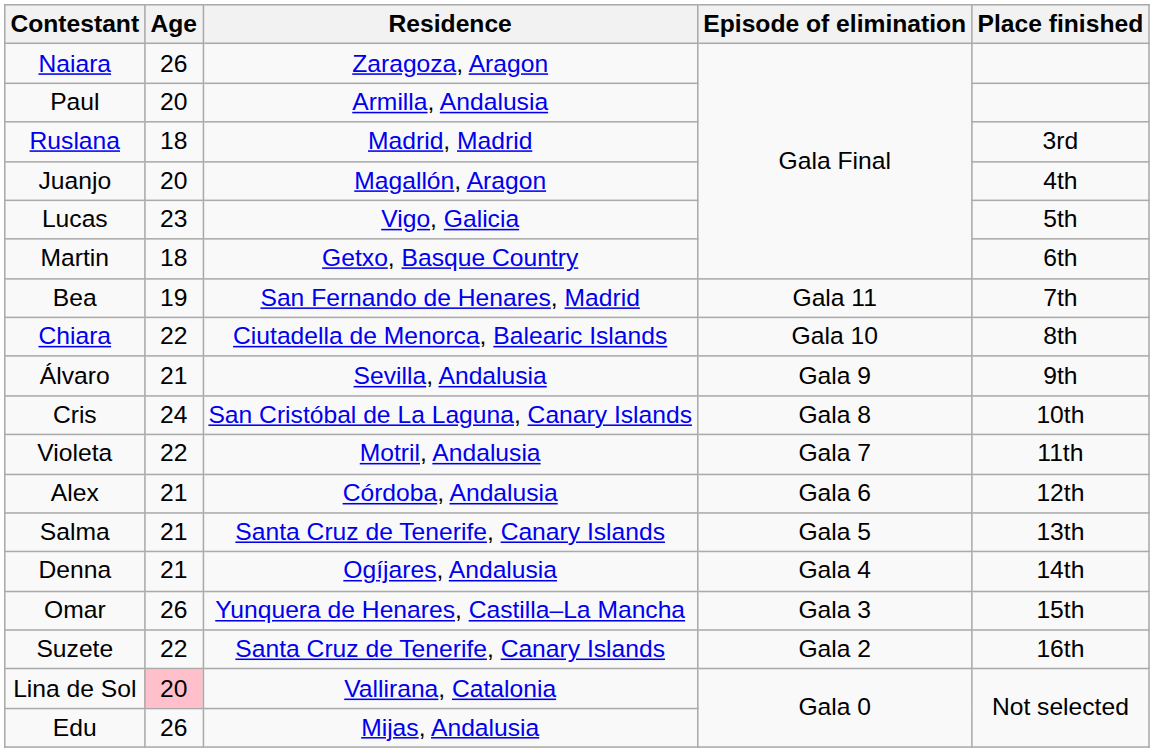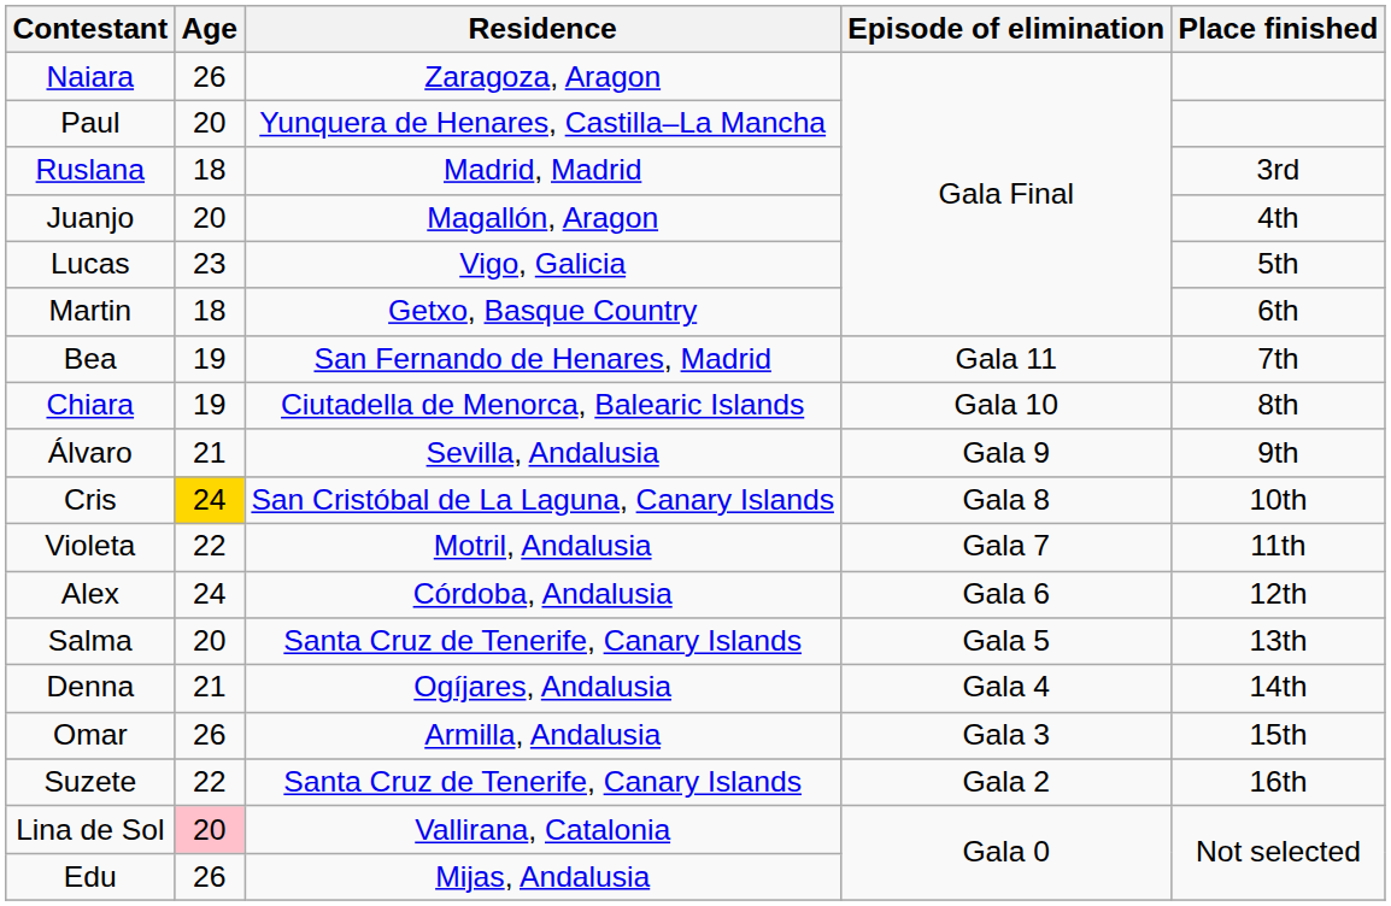Paul | Residence: Armilla, Andalusia -> Yunquera de Henares, Castilla–La Mancha
Chiara | Age: 22 -> 19
Cris | Age: no background -> gold background
Alex | Age: 21 -> 24
Salma | Age: 21 -> 20
Omar | Residence: Yunquera de Henares, Castilla–La Mancha -> Armilla, Andalusia
